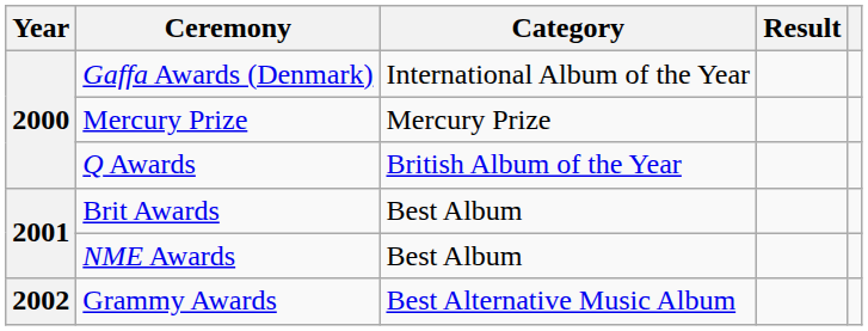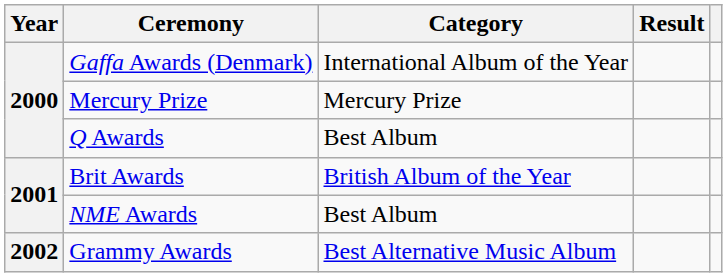Q Awards | Category: British Album of the Year -> Best Album
Brit Awards | Category: Best Album -> British Album of the Year
